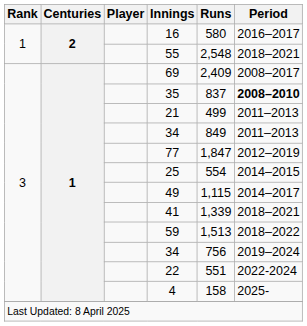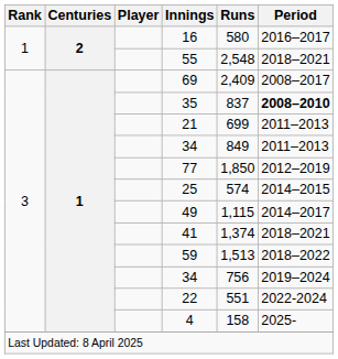21 | Runs: 499 -> 699
77 | Runs: 1,847 -> 1,850
25 | Runs: 554 -> 574
41 | Runs: 1,339 -> 1,374
